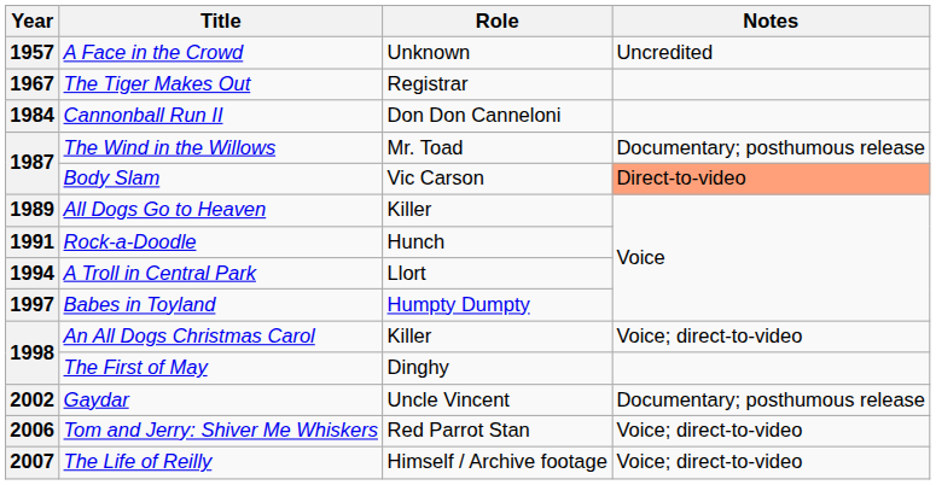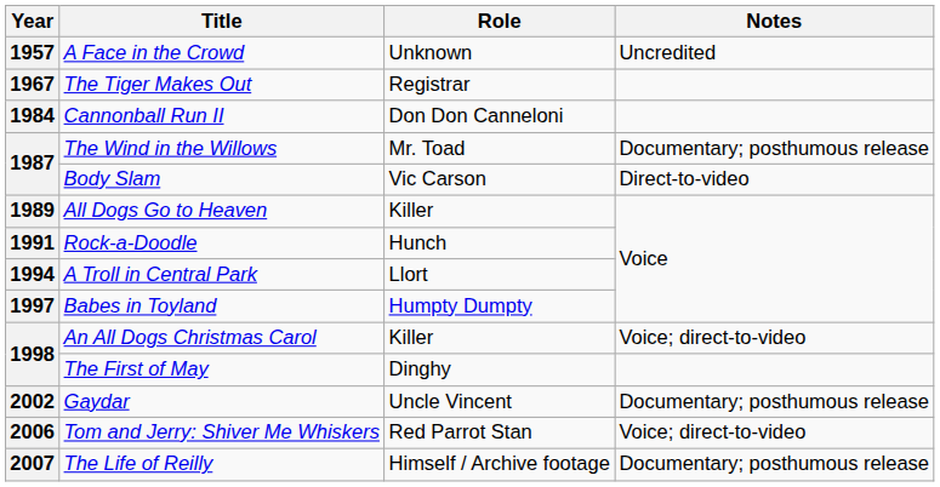Body Slam | Notes: lightsalmon background -> no background
The Life of Reilly | Notes: Voice; direct-to-video -> Documentary; posthumous release
